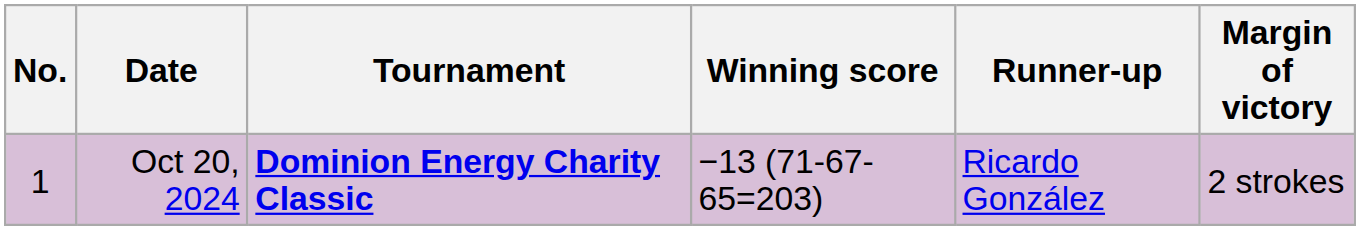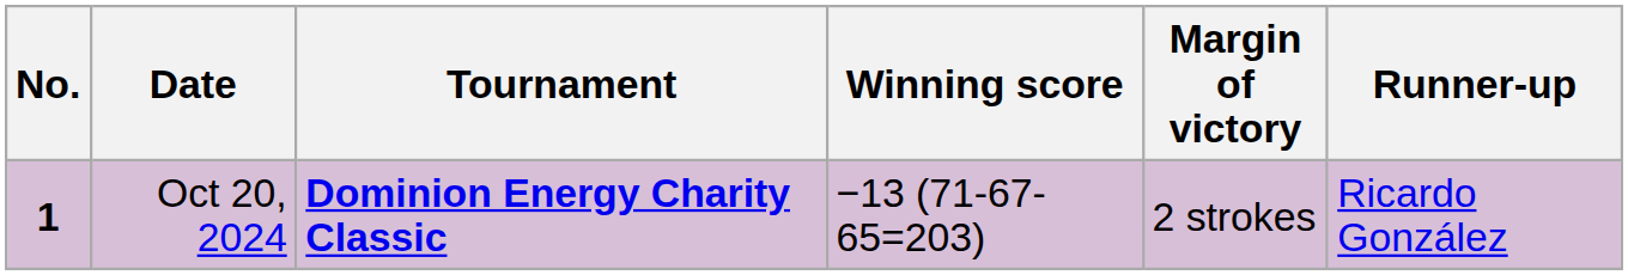columns swapped: Margin of victory <-> Runner-up
Oct 20, 2024 | No.: normal -> bold
